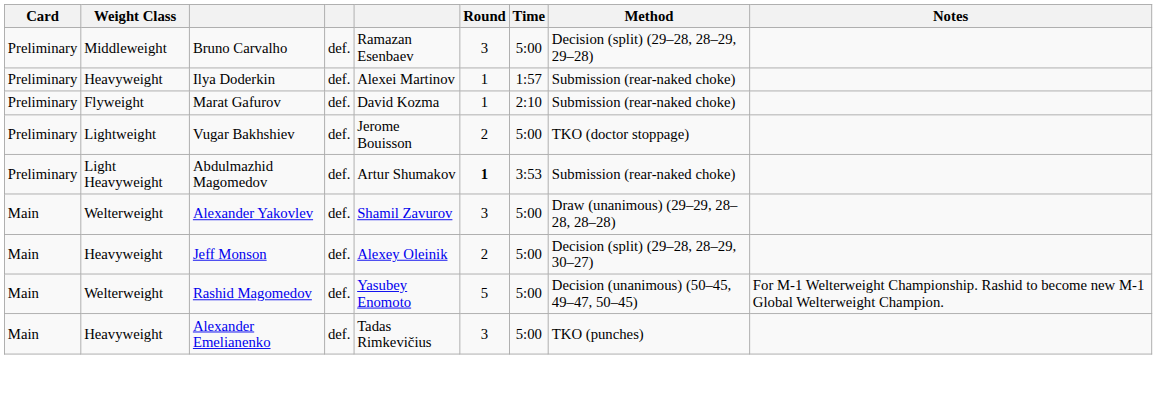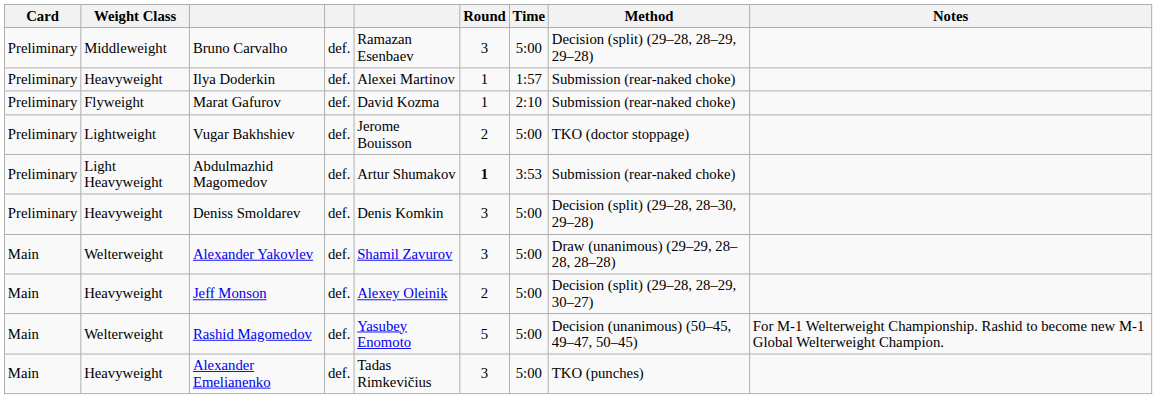+ row: Preliminary | Heavyweight | Deniss Smoldarev | def. | Denis Komkin | 3 | 5:00 | Decision (split) (29–28, 28–30, 29–28)
